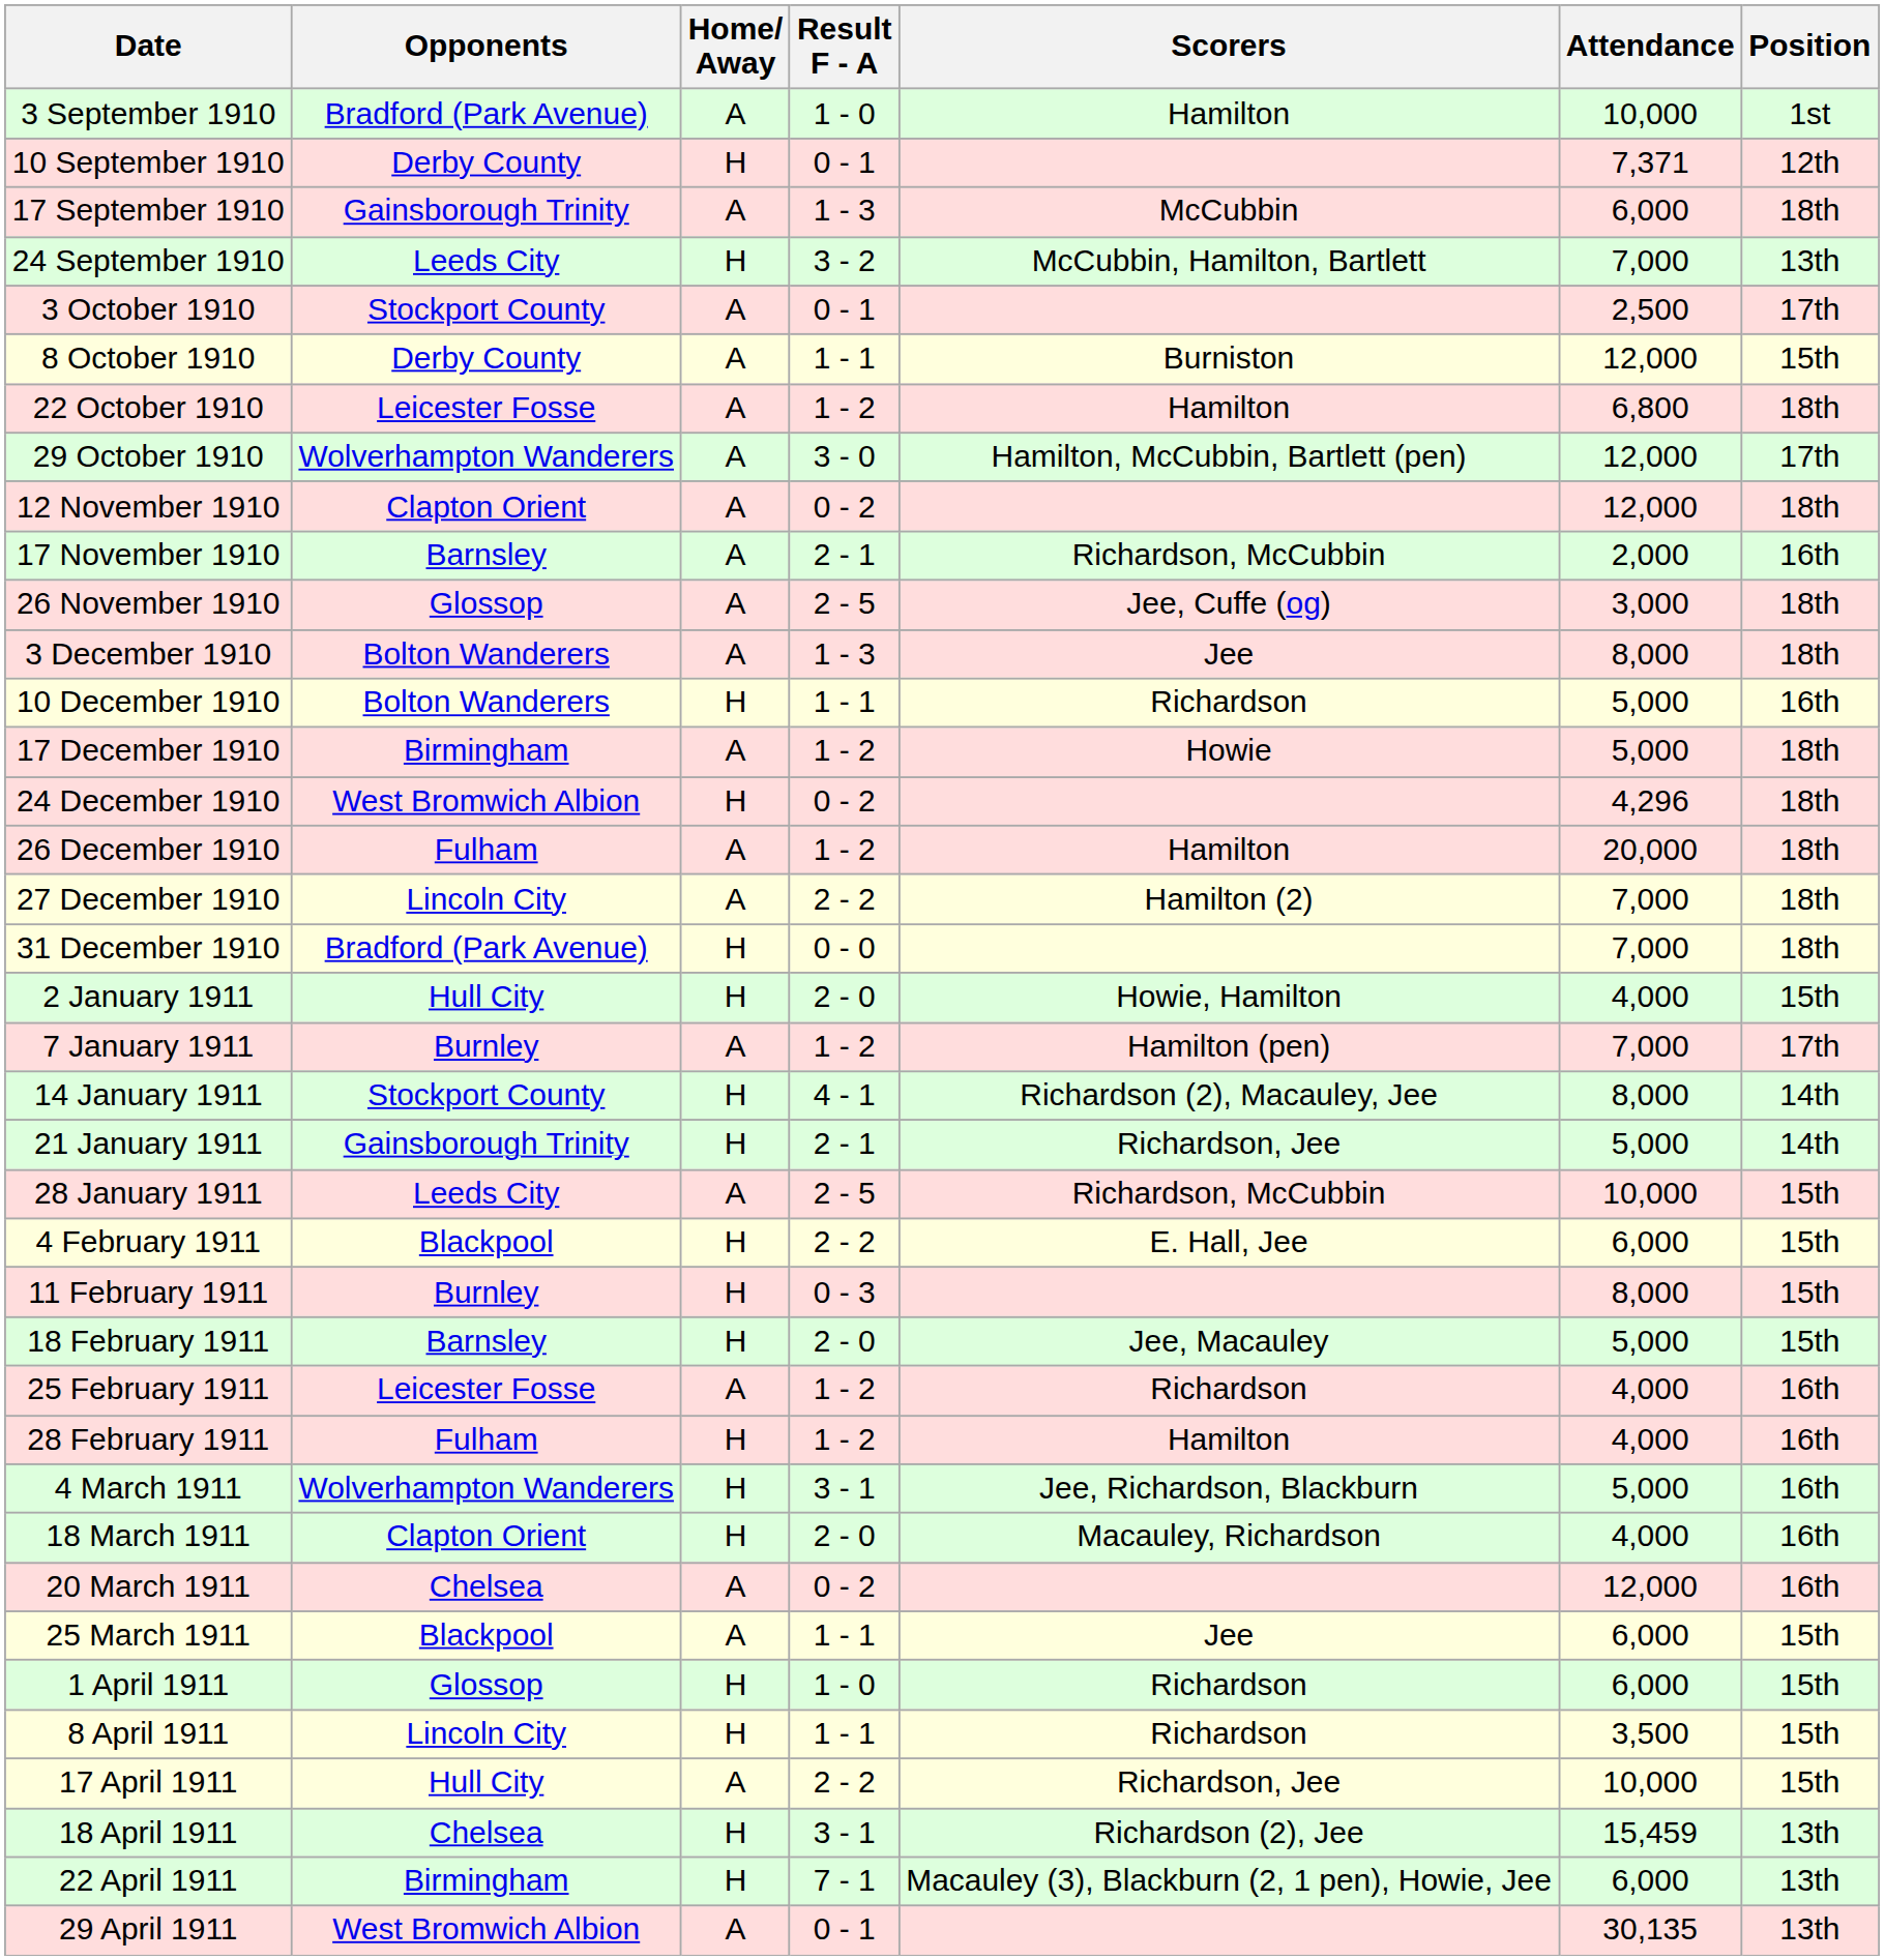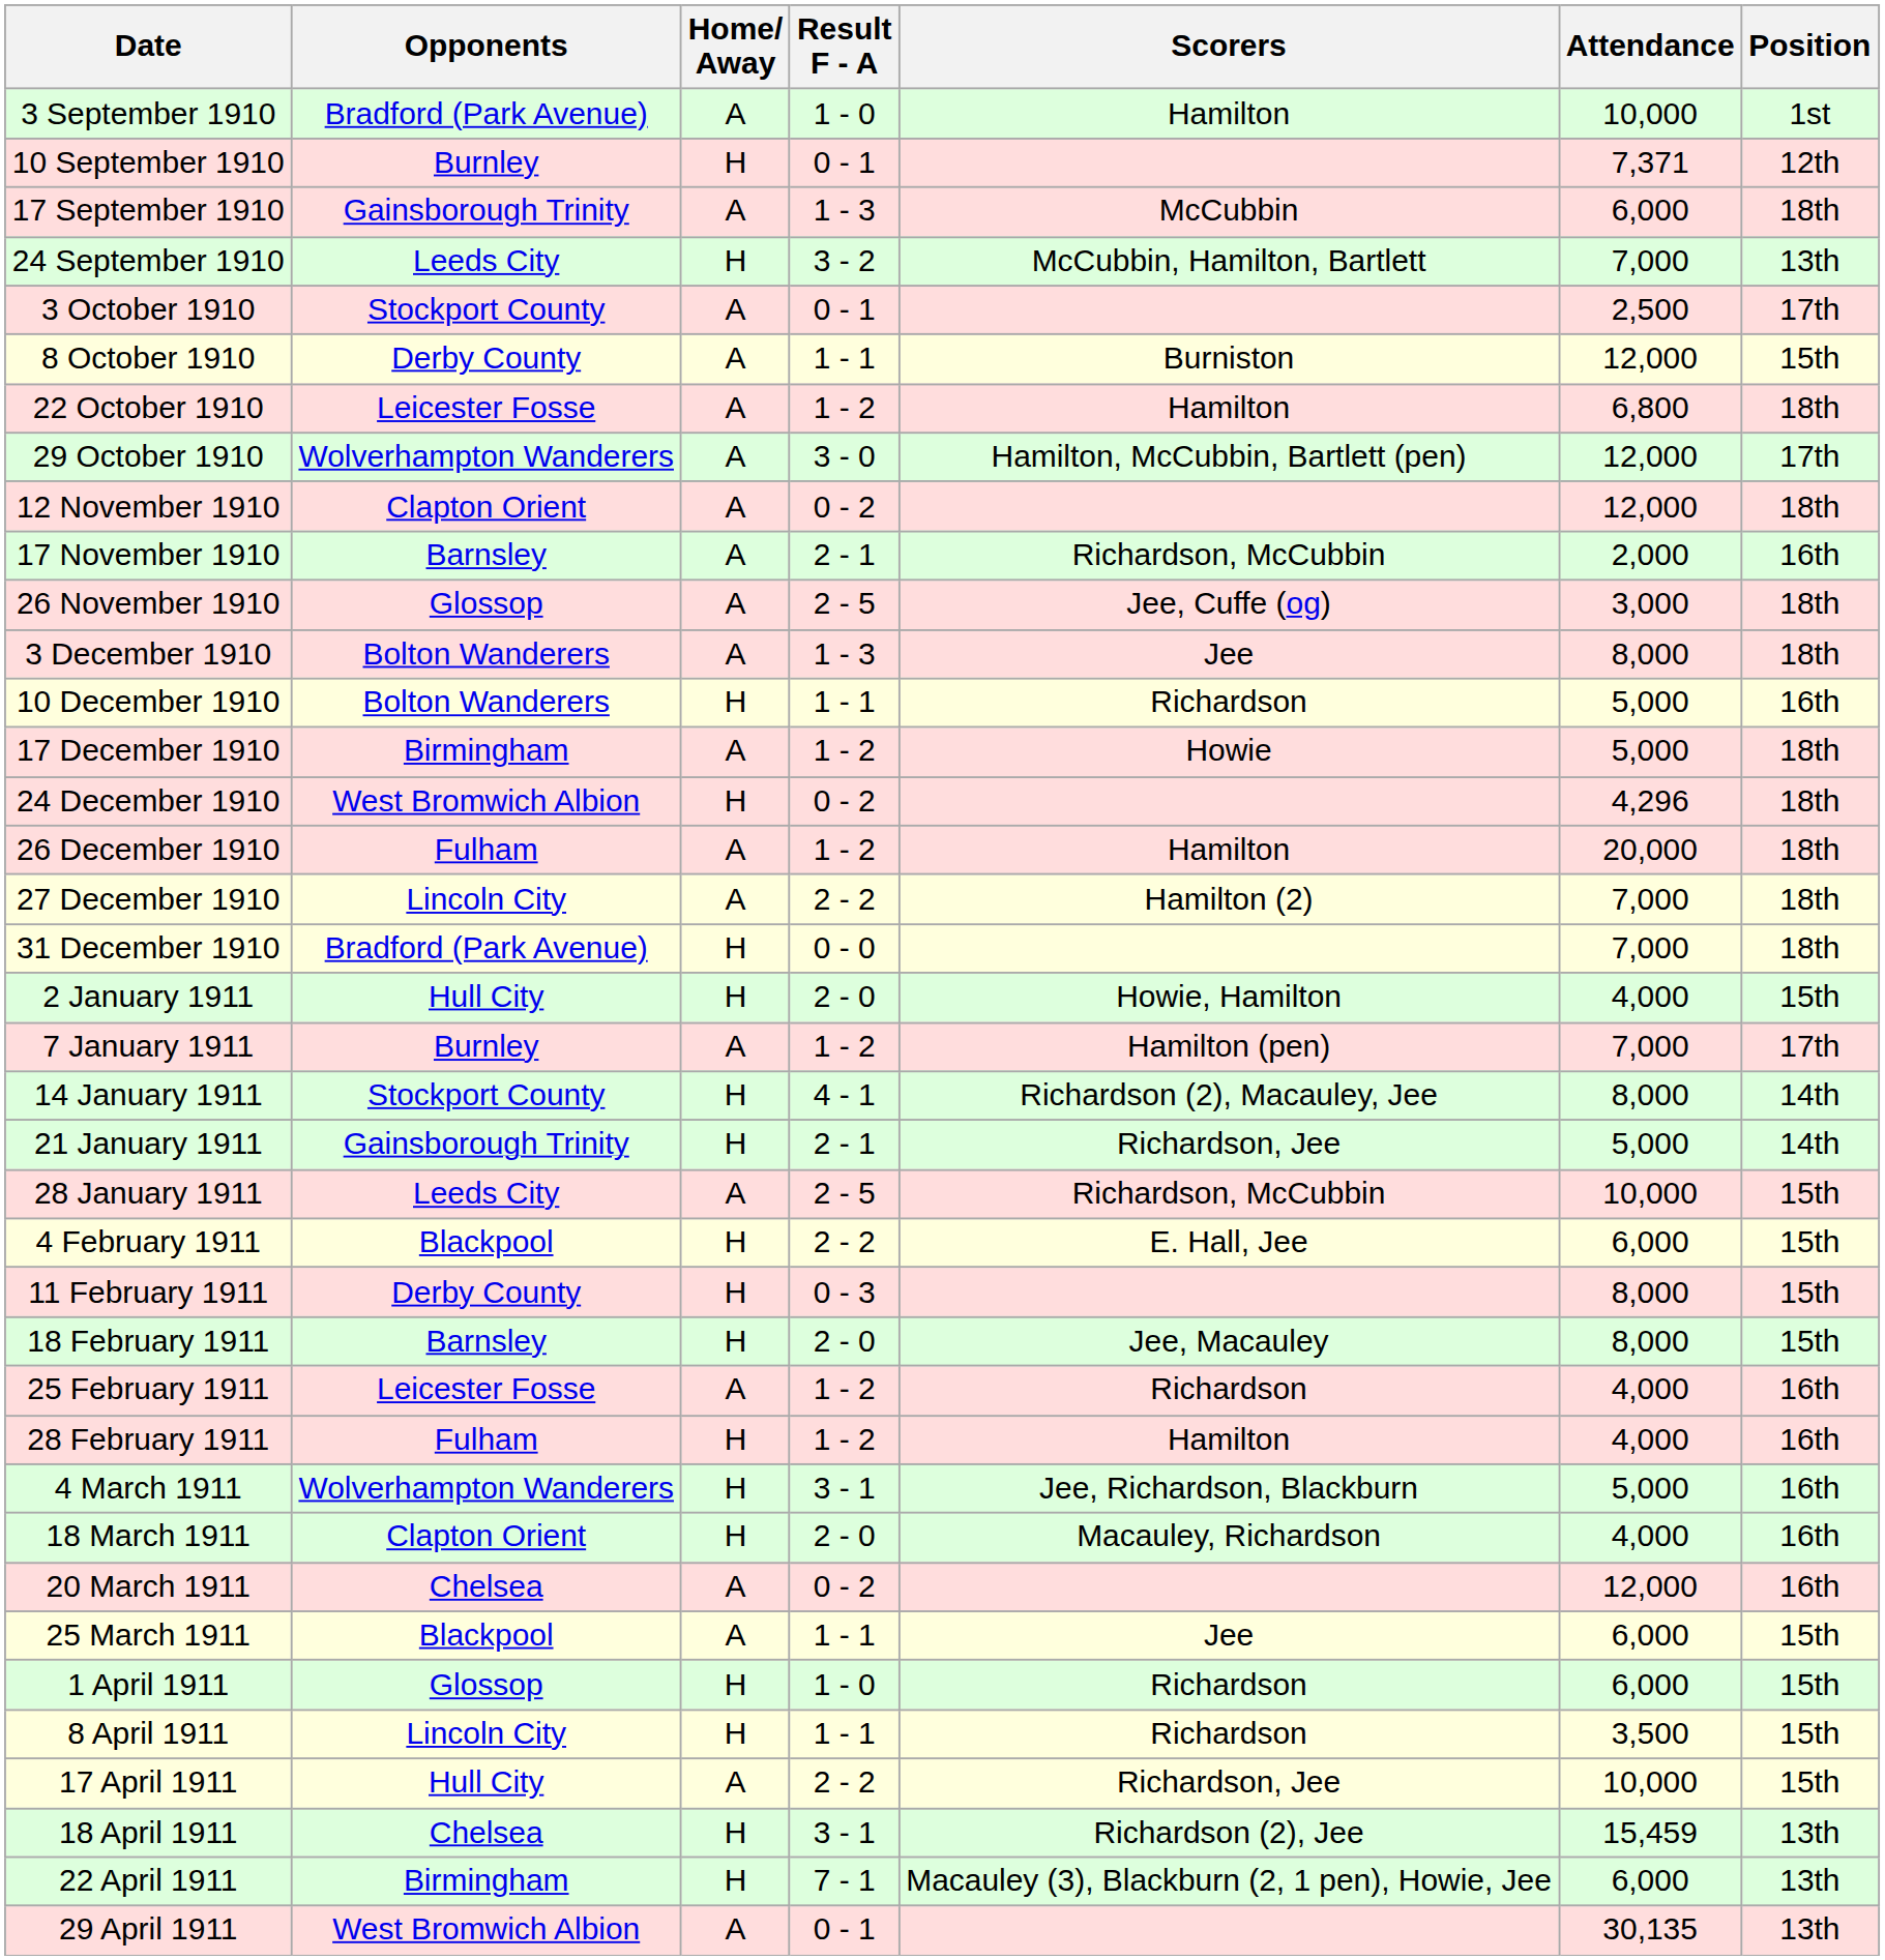10 September 1910 | Opponents: Derby County -> Burnley
11 February 1911 | Opponents: Burnley -> Derby County
18 February 1911 | Attendance: 5,000 -> 8,000
